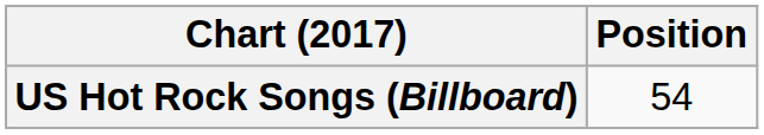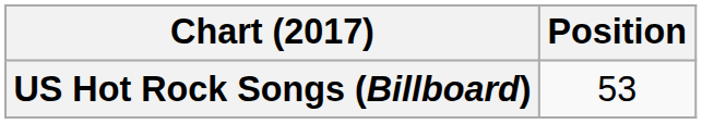US Hot Rock Songs (Billboard) | Position: 54 -> 53
